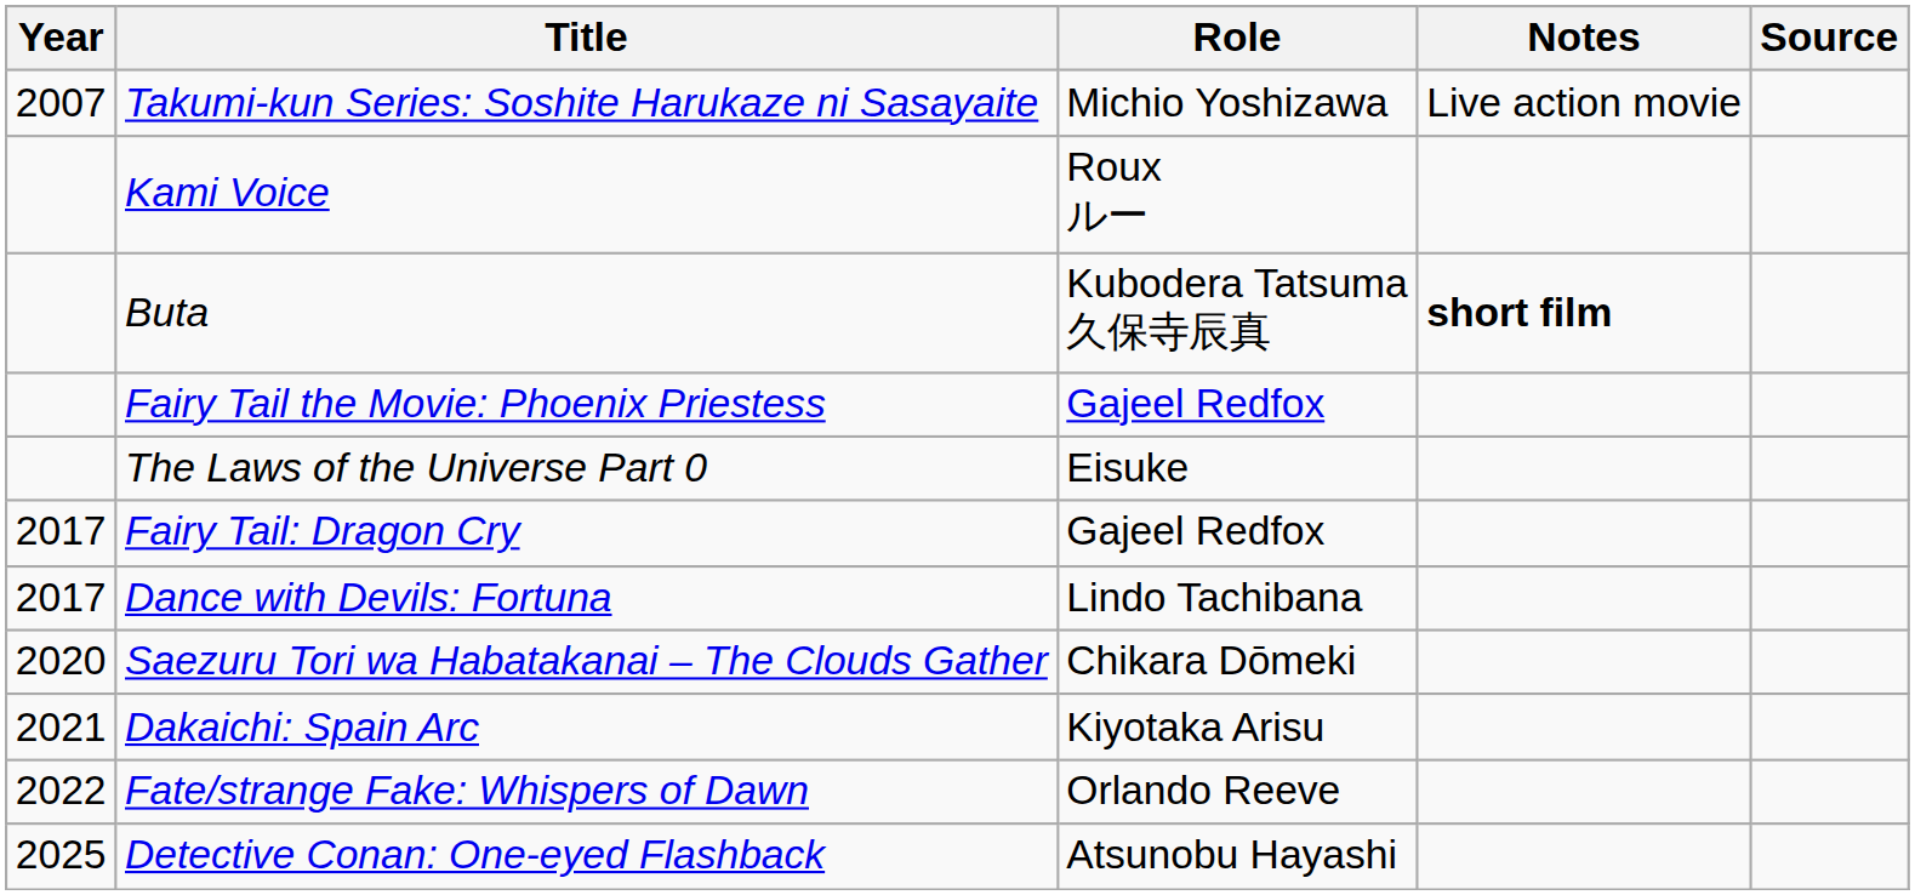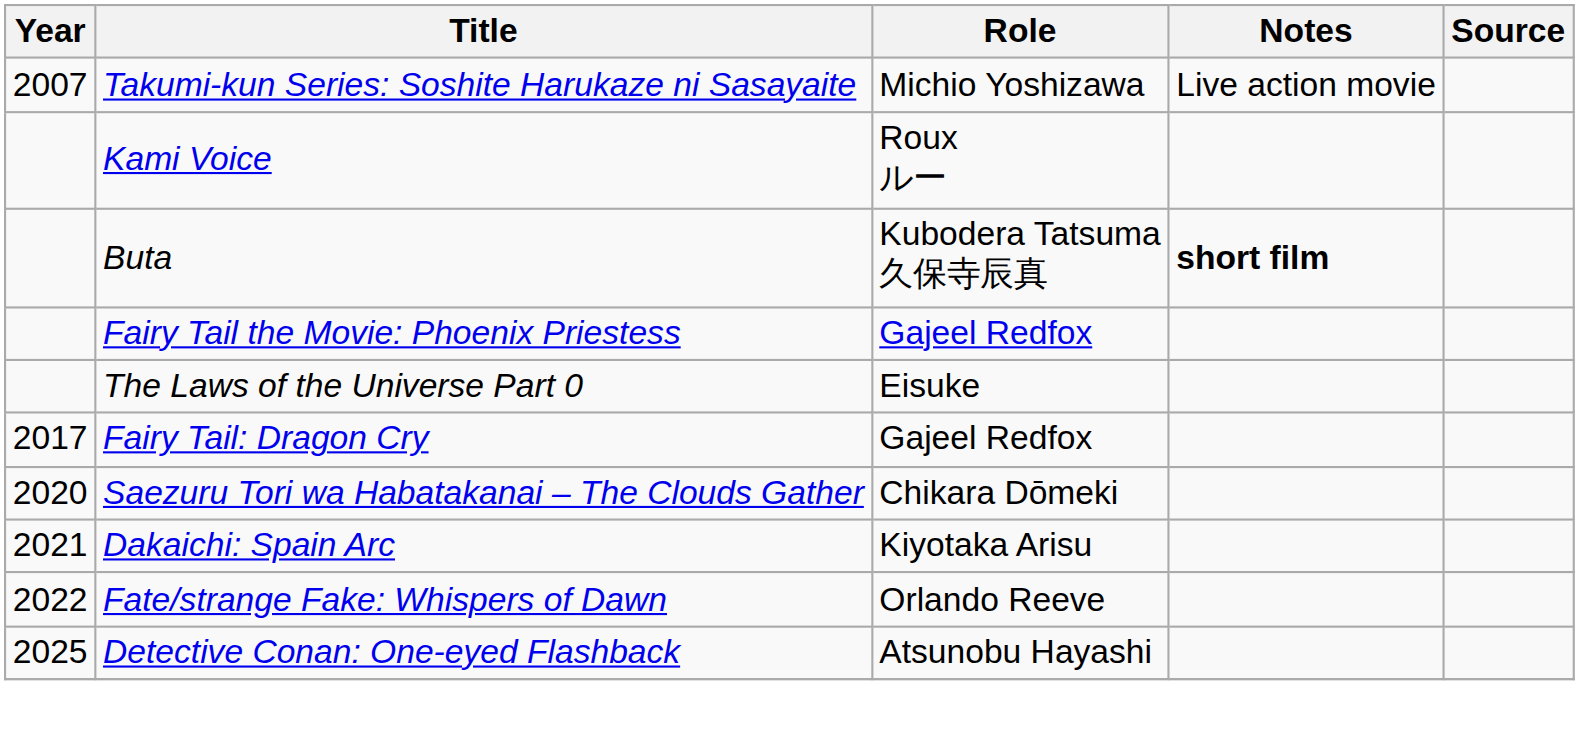- row: 2017 | Dance with Devils: Fortuna | Lindo Tachibana
